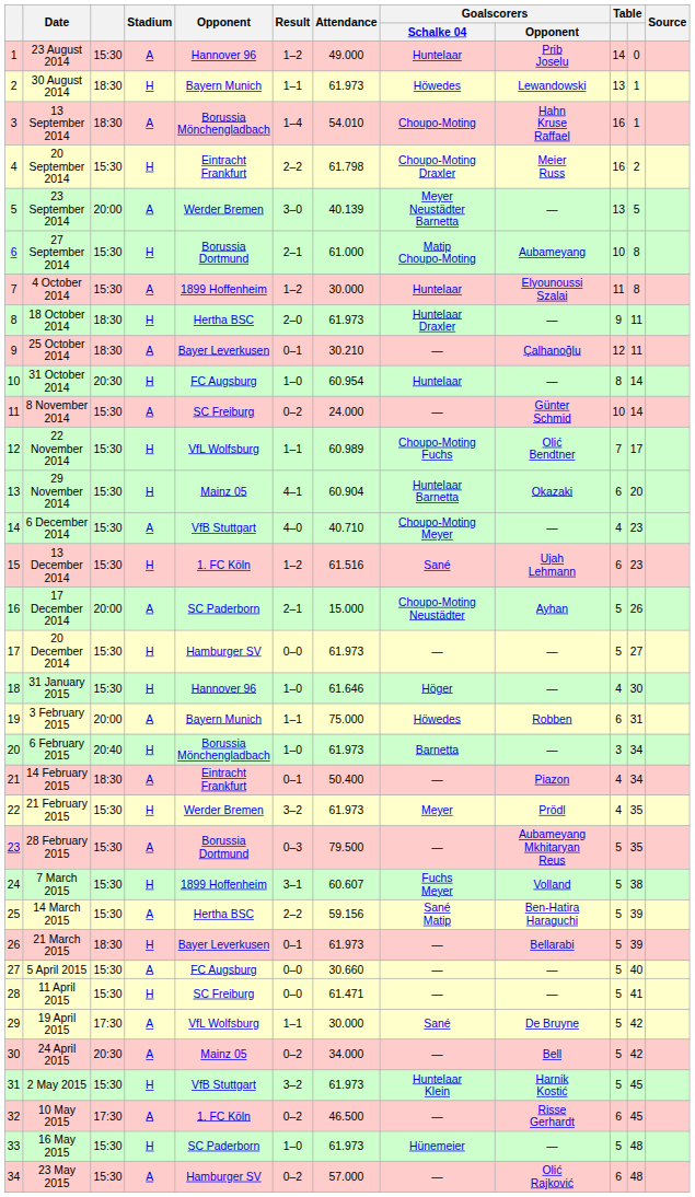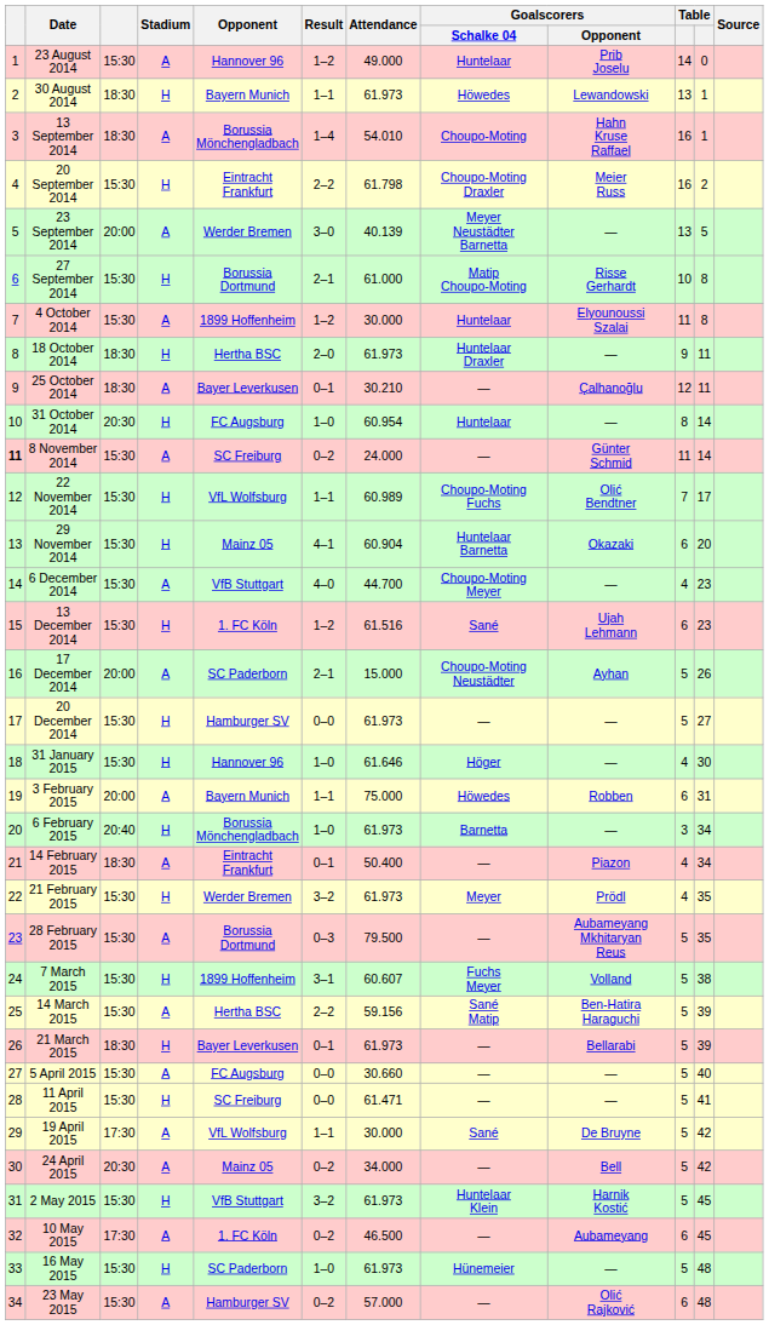27 September 2014 | Goalscorers / Opponent: Aubameyang -> Risse Gerhardt
8 November 2014 | column 1: normal -> bold
8 November 2014 | column 10: 10 -> 11
6 December 2014 | Attendance: 40.710 -> 44.700
10 May 2015 | Goalscorers / Opponent: Risse Gerhardt -> Aubameyang
